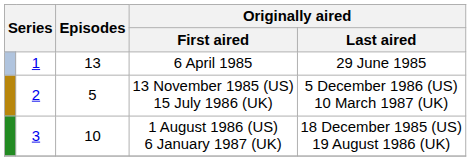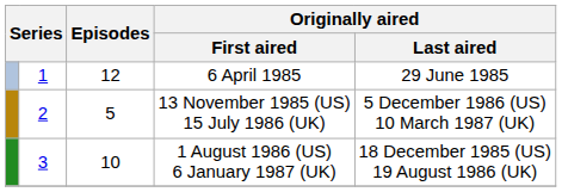6 April 1985 | Episodes: 13 -> 12
